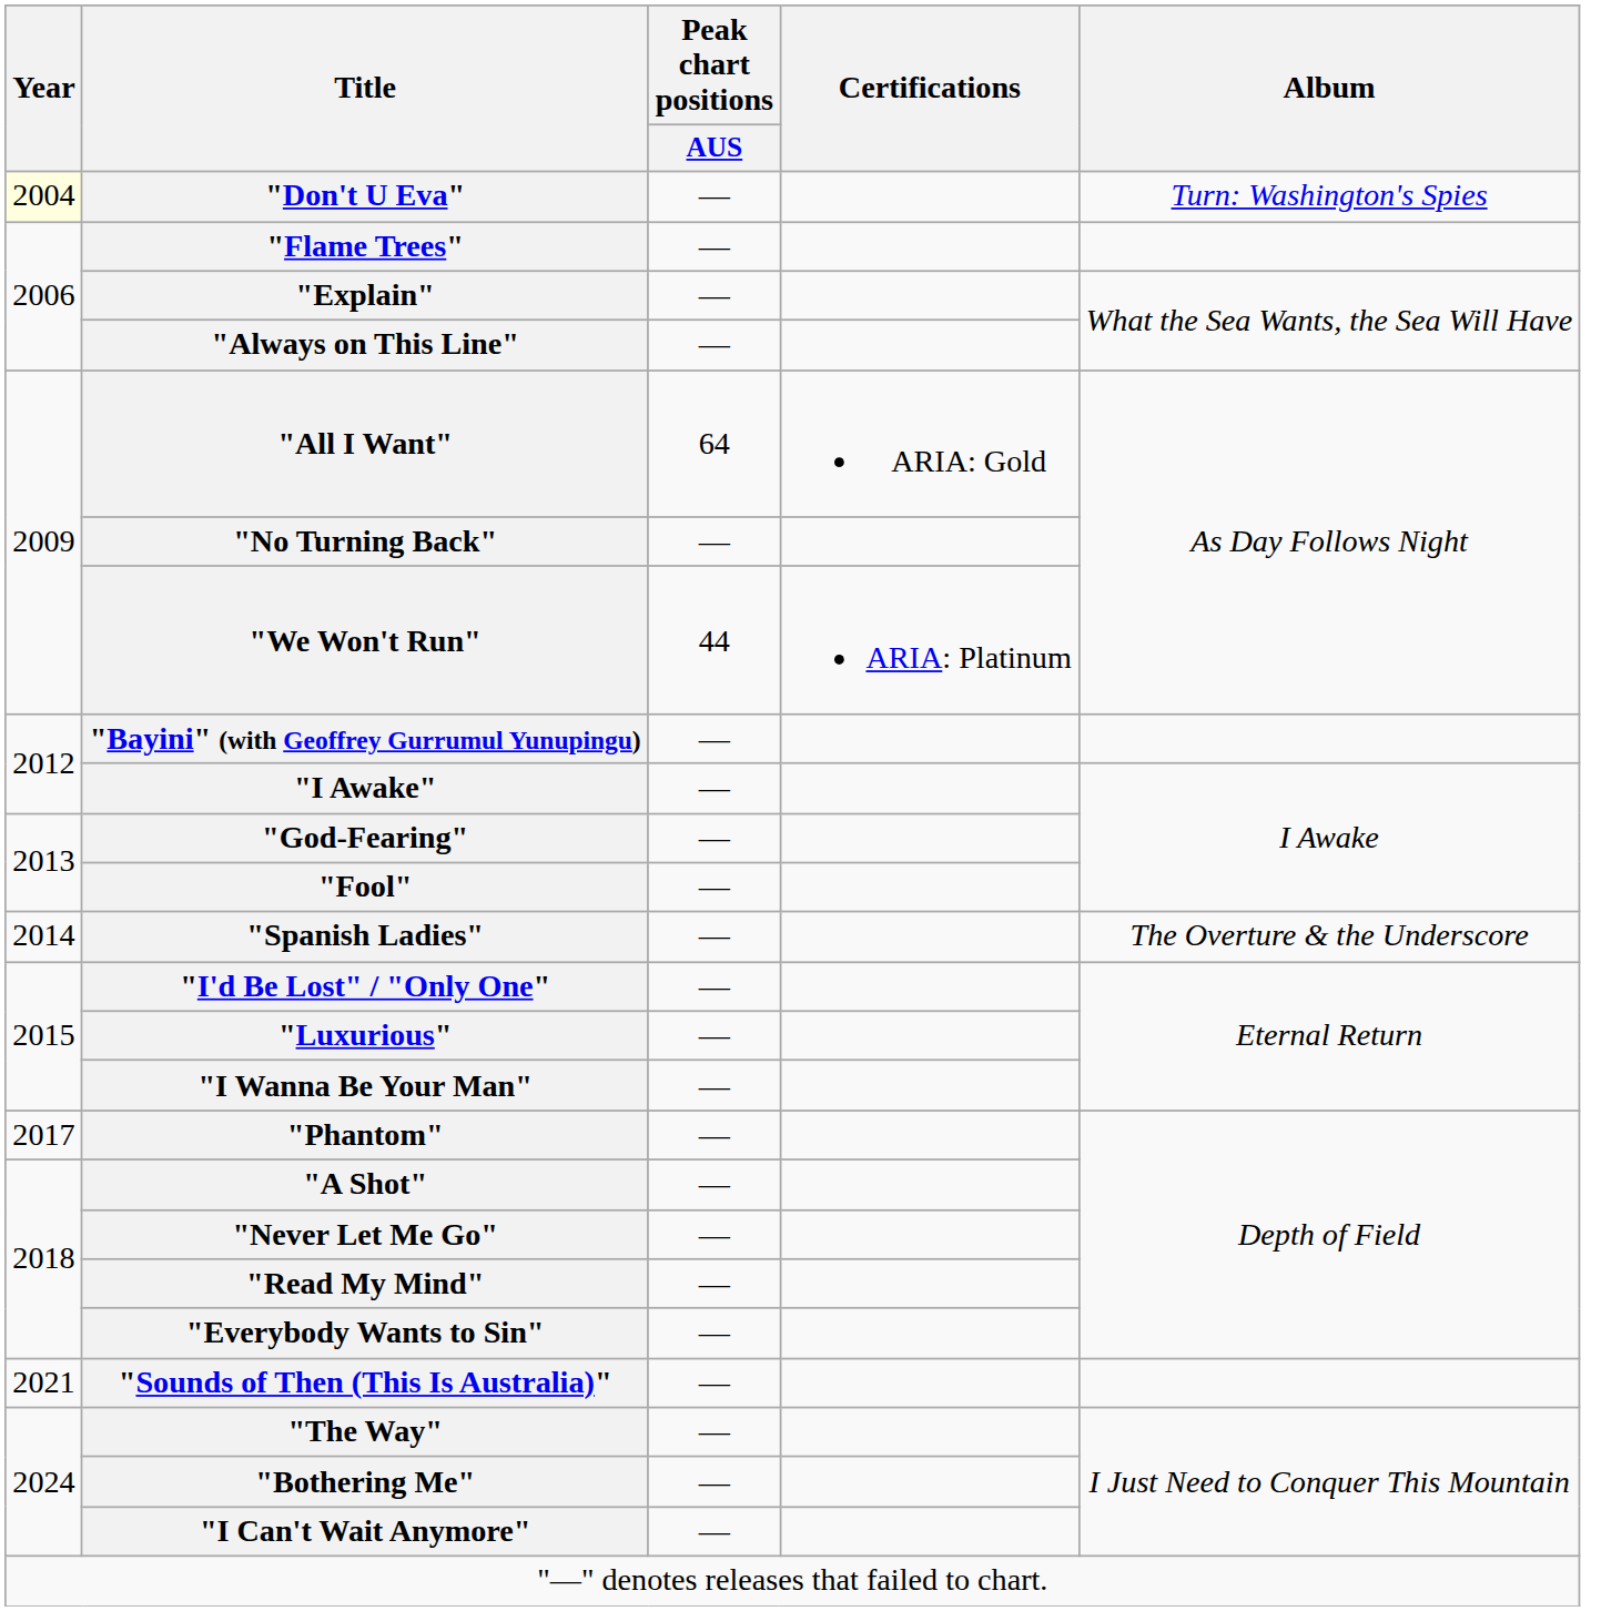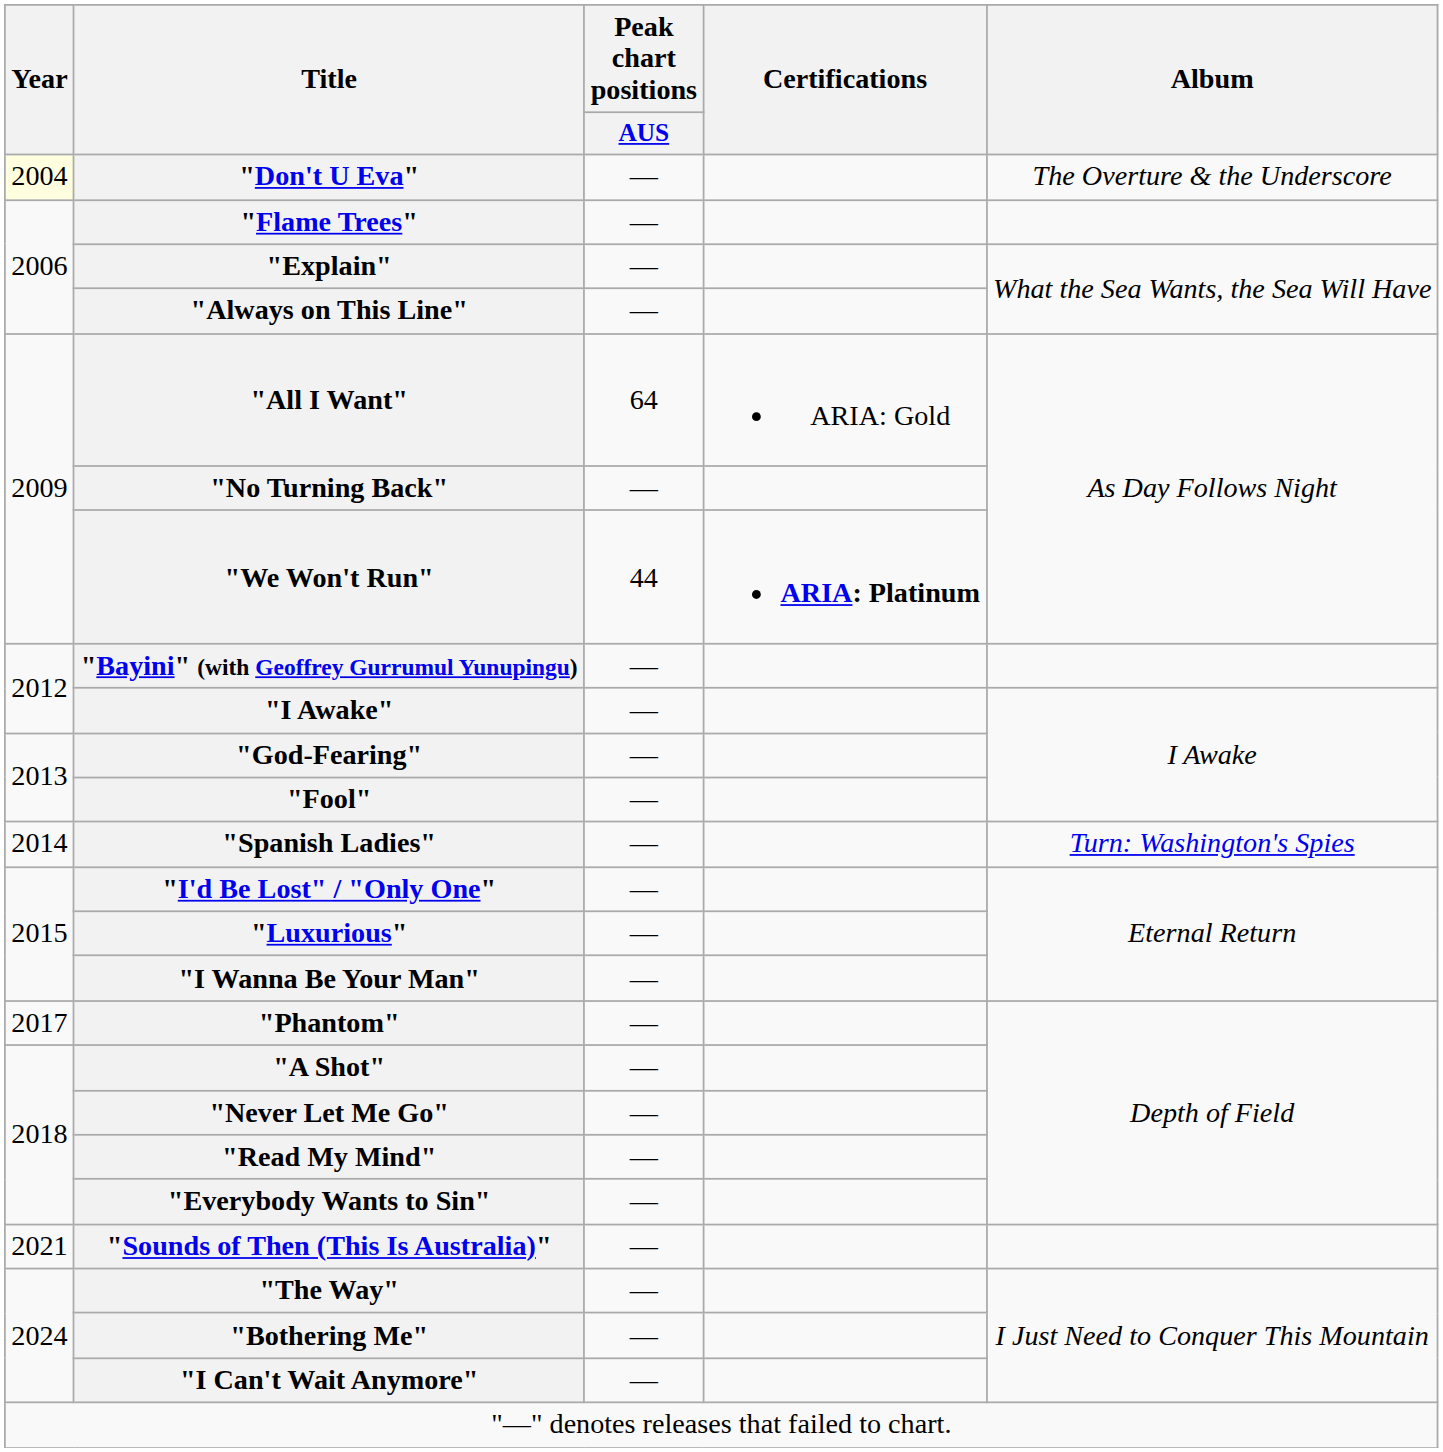"Don't U Eva" | Album: Turn: Washington's Spies -> The Overture & the Underscore
"We Won't Run" | Certifications: normal -> bold
"Spanish Ladies" | Album: The Overture & the Underscore -> Turn: Washington's Spies
